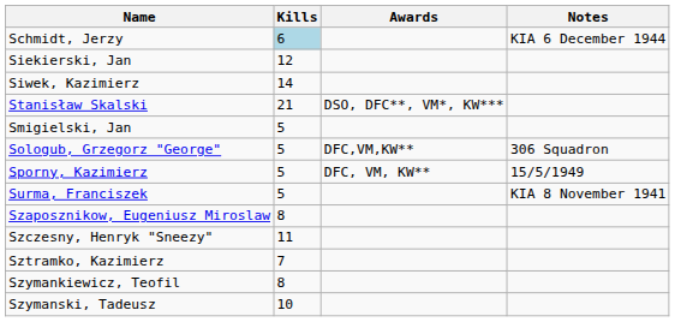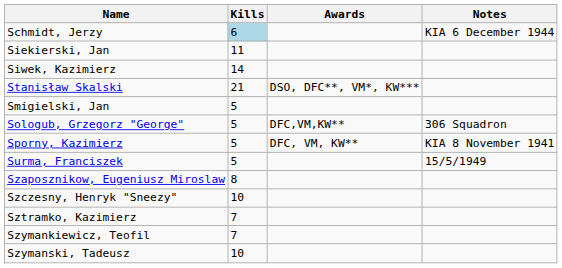Siekierski, Jan | Kills: 12 -> 11
Sporny, Kazimierz | Notes: 15/5/1949 -> KIA 8 November 1941
Surma, Franciszek | Notes: KIA 8 November 1941 -> 15/5/1949
Szczesny, Henryk "Sneezy" | Kills: 11 -> 10
Szymankiewicz, Teofil | Kills: 8 -> 7
